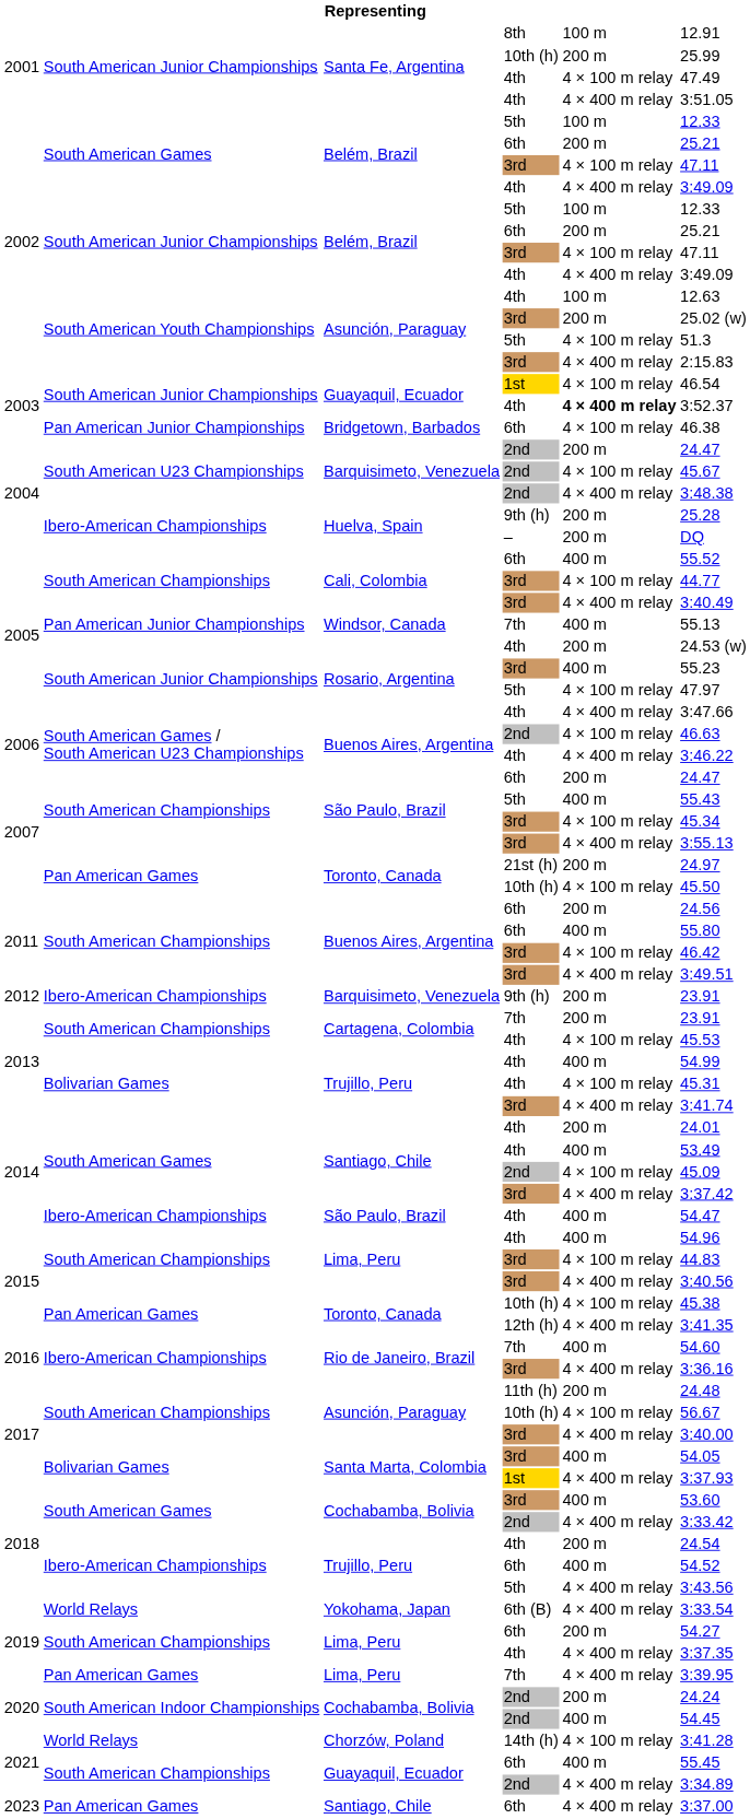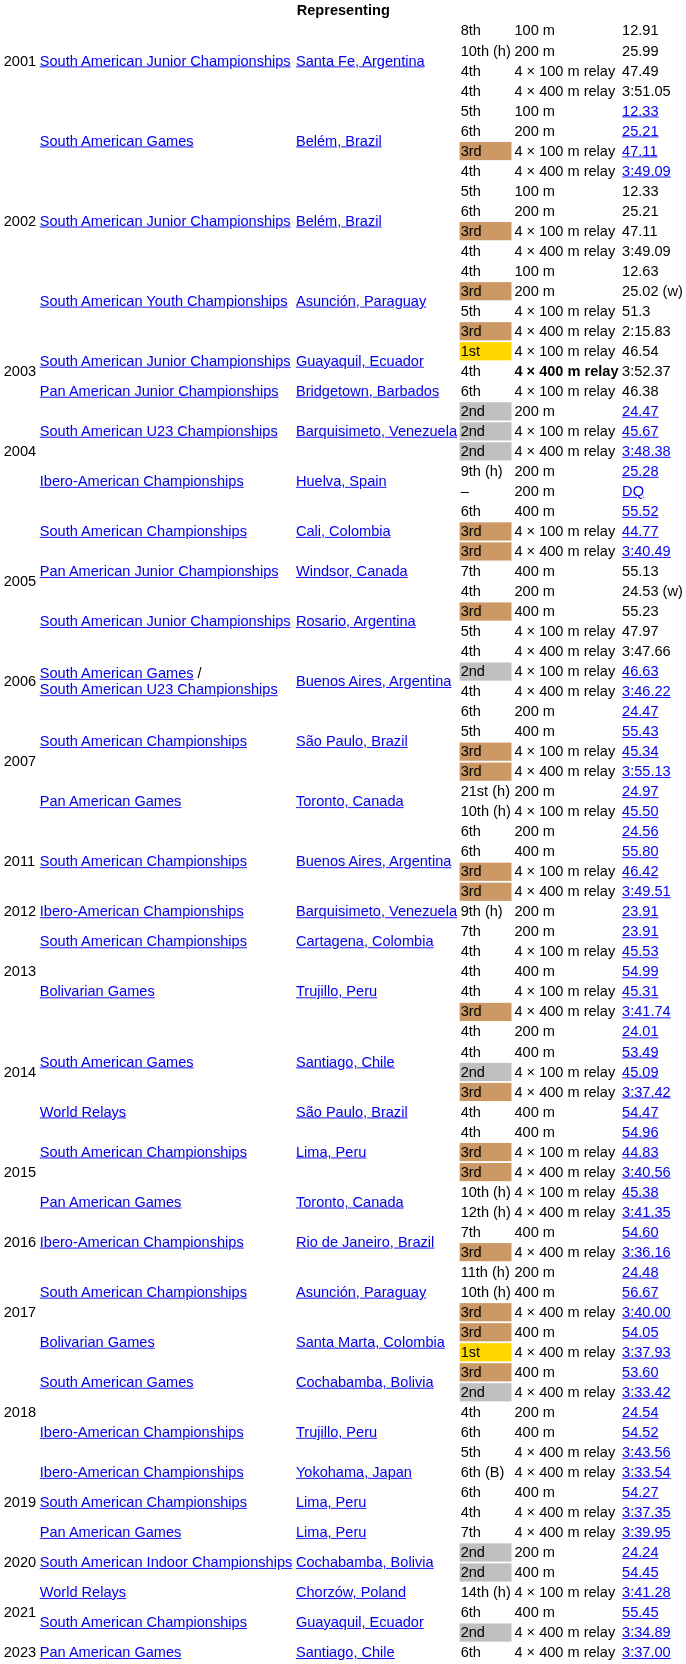São Paulo, Brazil / 4th | column 2: Ibero-American Championships -> World Relays
Asunción, Paraguay / 10th (h) | column 5: 4 × 100 m relay -> 400 m
Yokohama, Japan | column 2: World Relays -> Ibero-American Championships
Lima, Peru / 6th | column 5: 200 m -> 400 m
